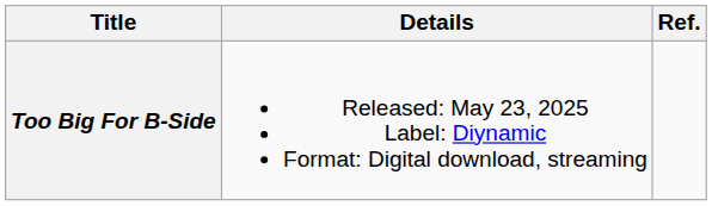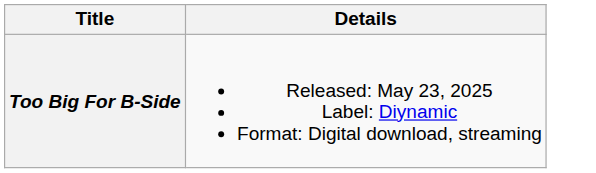- column: Ref.
